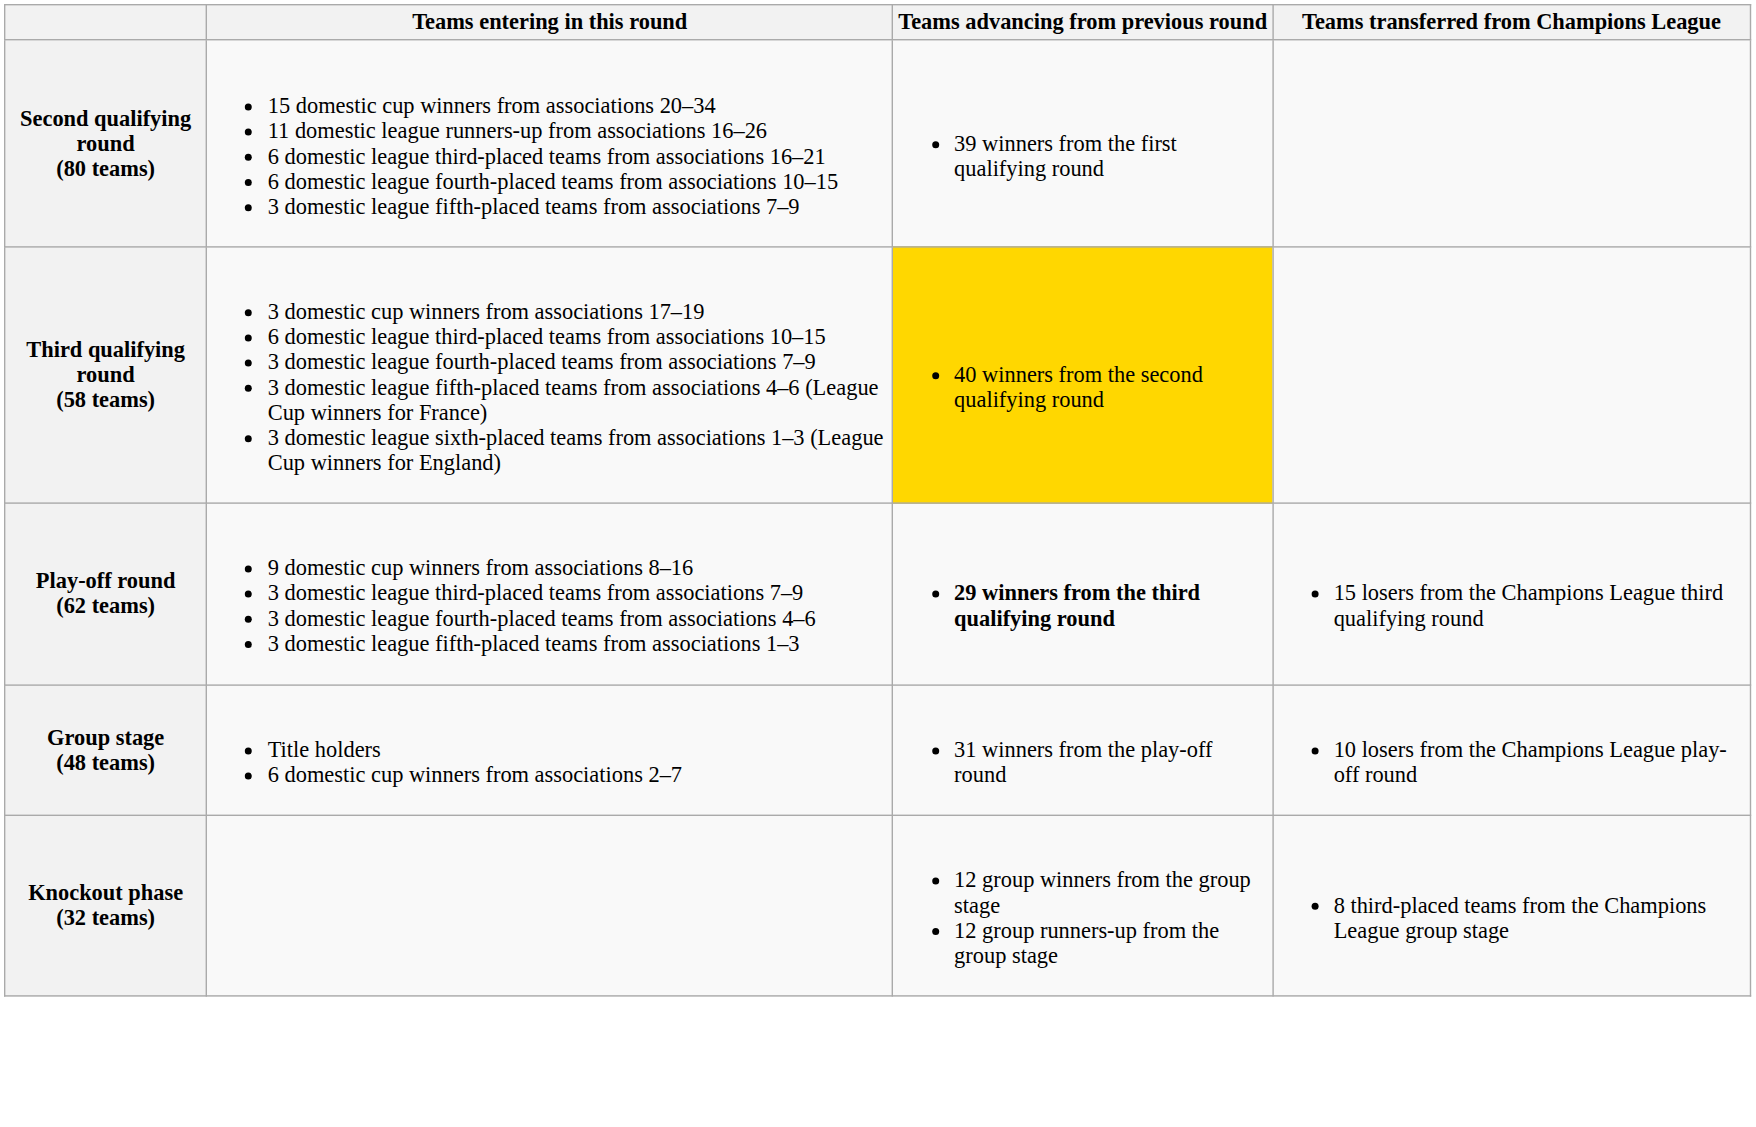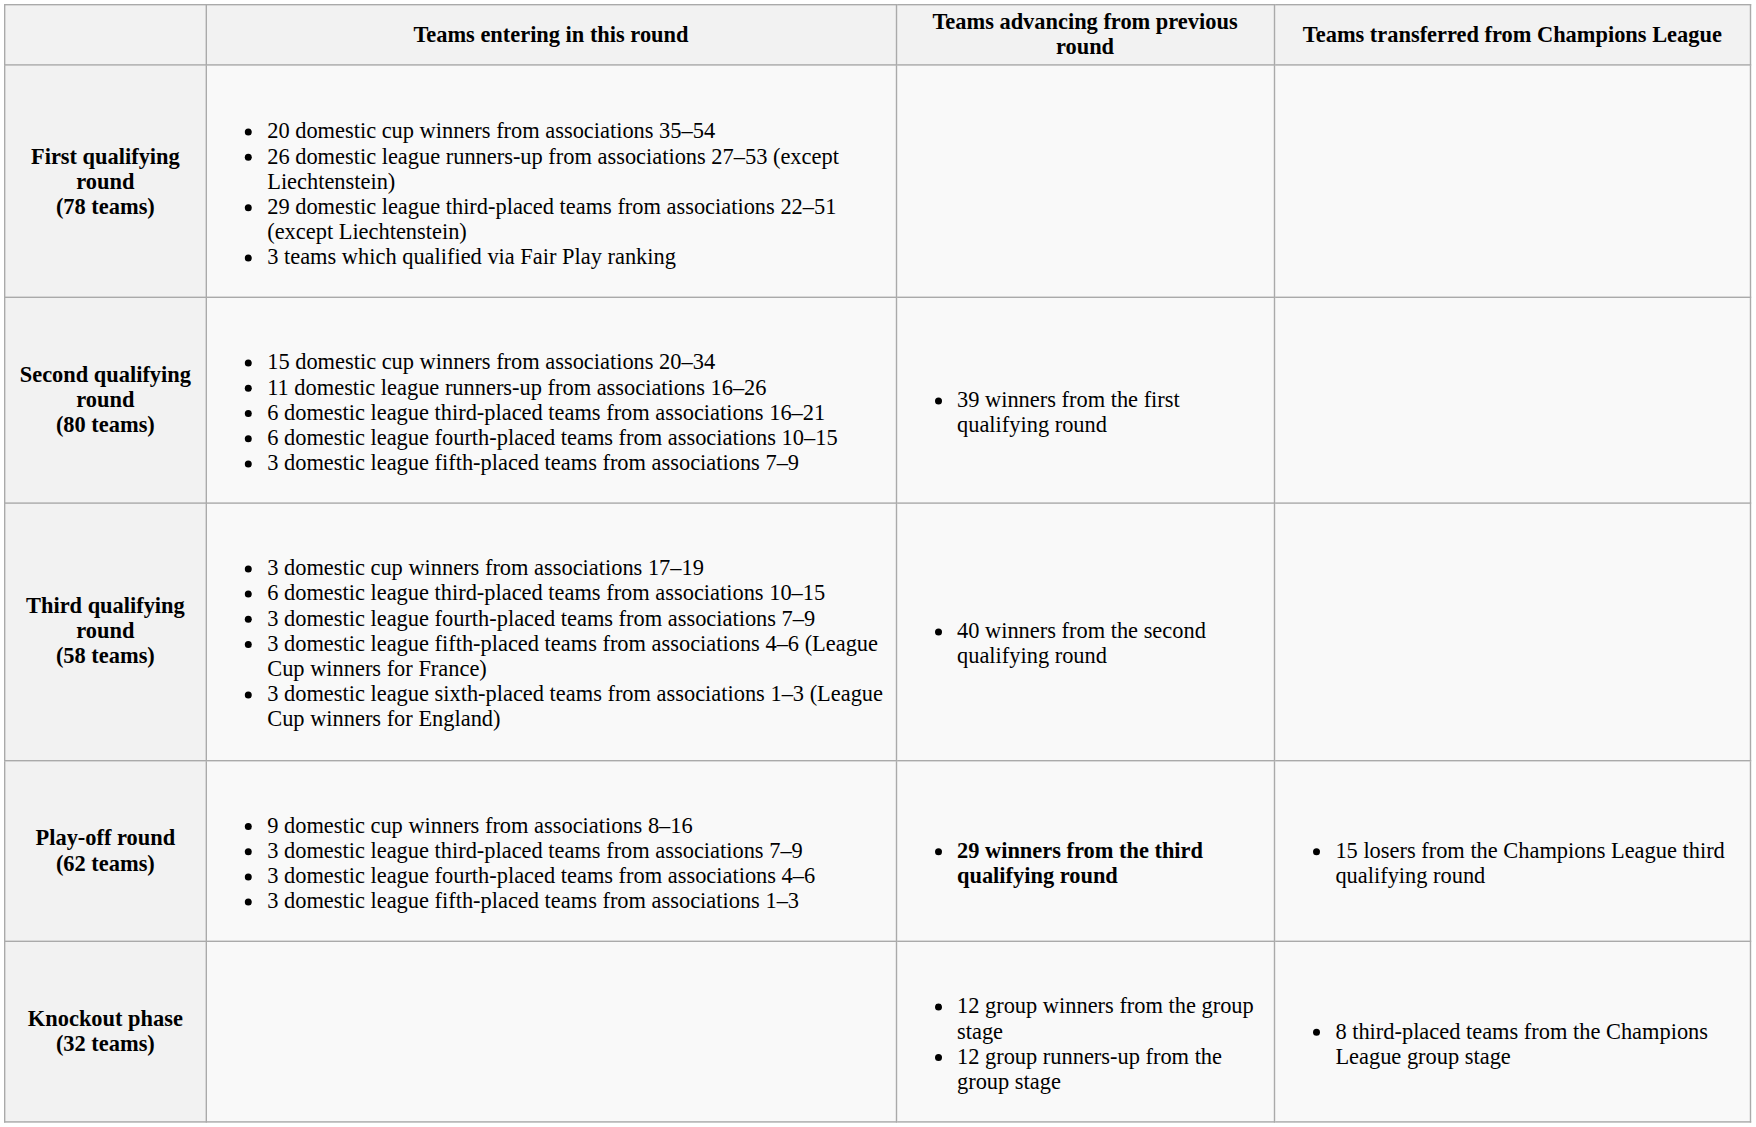+ row: First qualifying round (78 teams) | 20 domestic cup winners from associations 35–54 26 domestic league runners-up from associations 27–53 (except Liechtenstein) 29 domestic league third-placed teams from associations 22–51 (except Liechtenstein) 3 teams which qualified via Fair Play ranking
Third qualifying round (58 teams) | Teams advancing from previous round: gold background -> no background
- row: Group stage (48 teams) | Title holders 6 domestic cup winners from associations 2–7 | 31 winners from the play-off round | 10 losers from the Champions League play-off round
